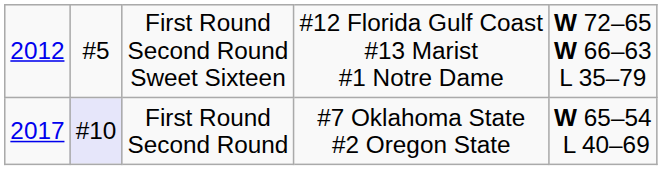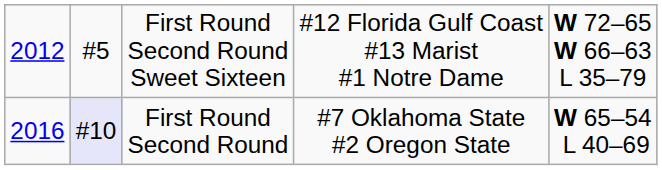First Round Second Round | column 1: 2017 -> 2016
